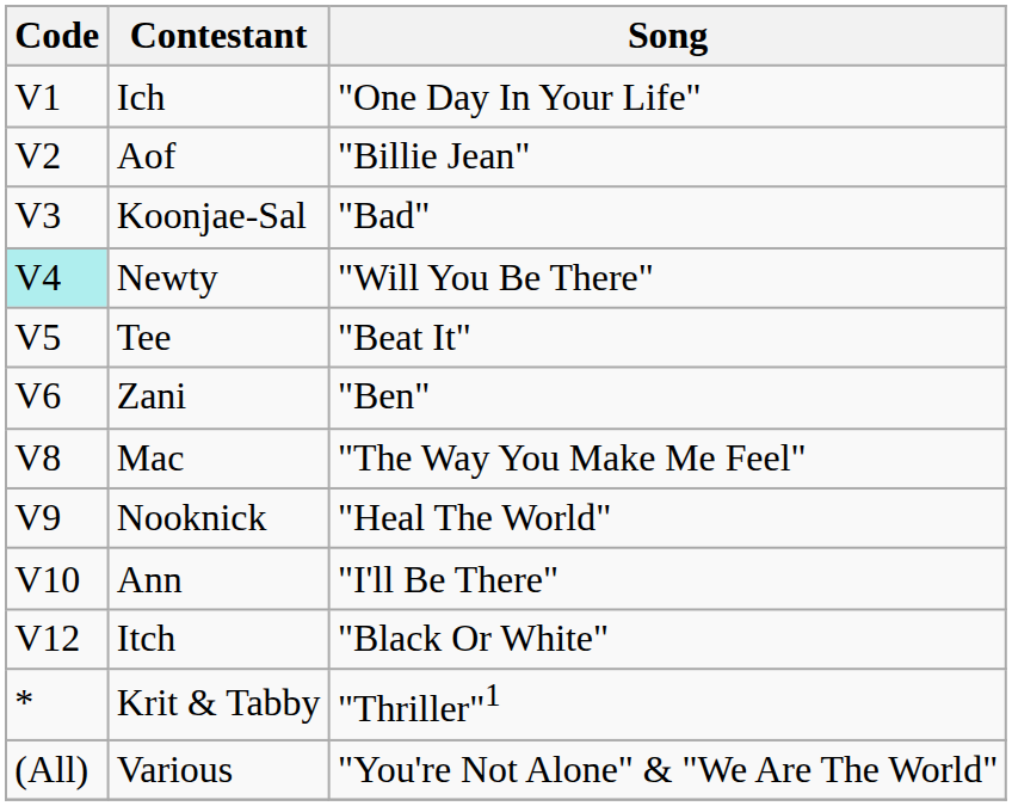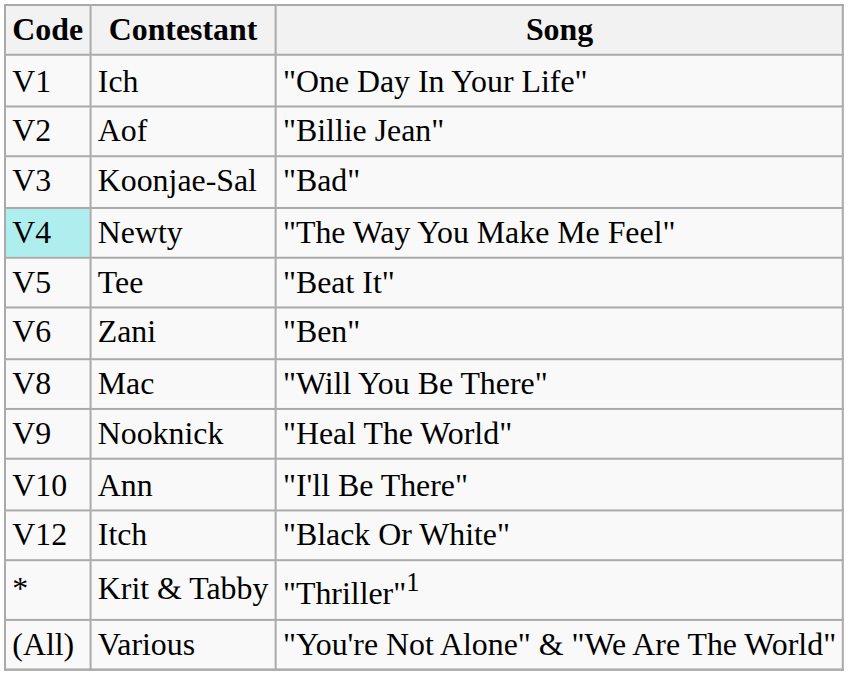Newty | Song: "Will You Be There" -> "The Way You Make Me Feel"
Mac | Song: "The Way You Make Me Feel" -> "Will You Be There"
